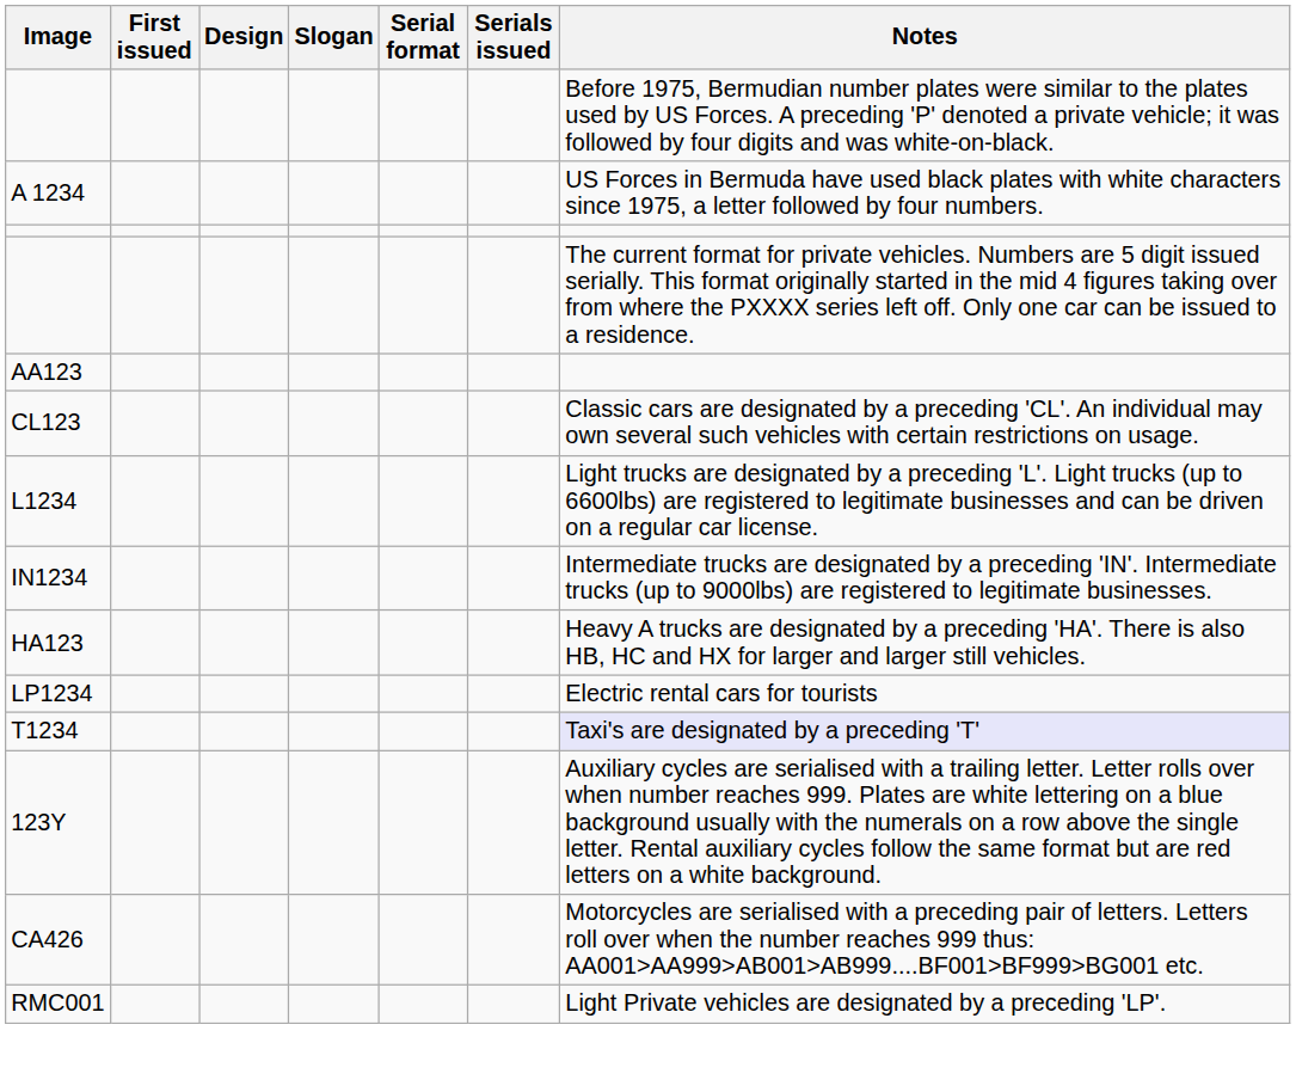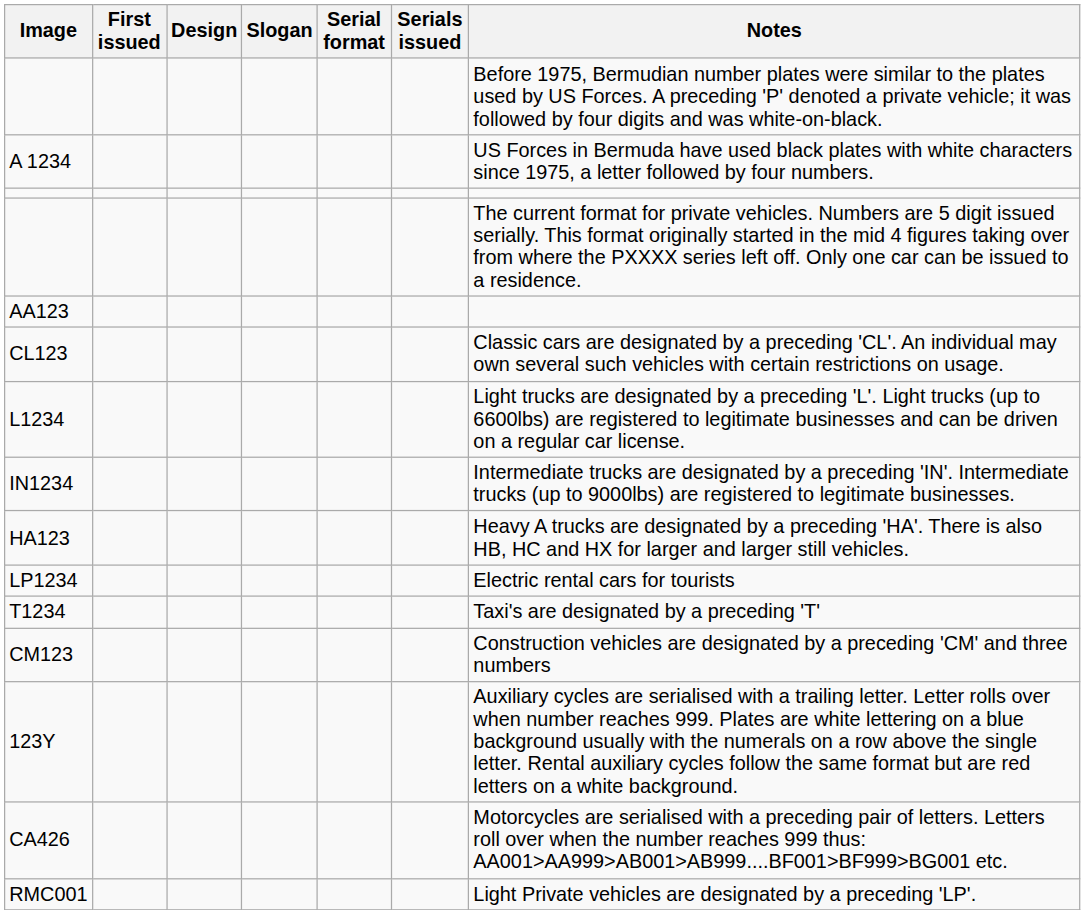T1234 | Notes: lavender background -> no background
+ row: CM123 | Construction vehicles are designated by a preceding 'CM' and three numbers
